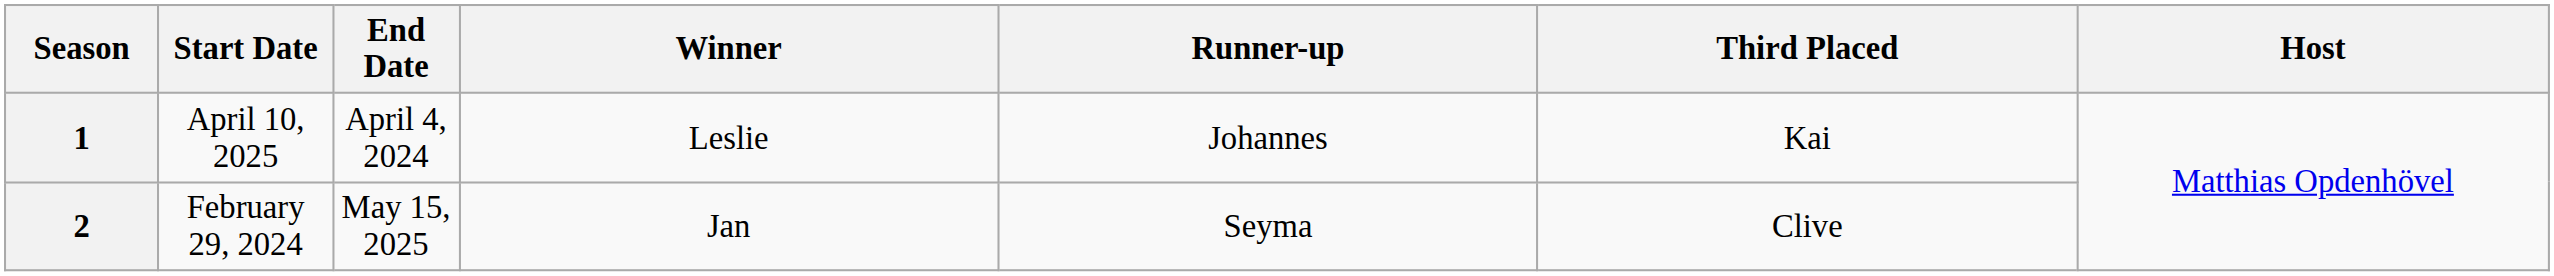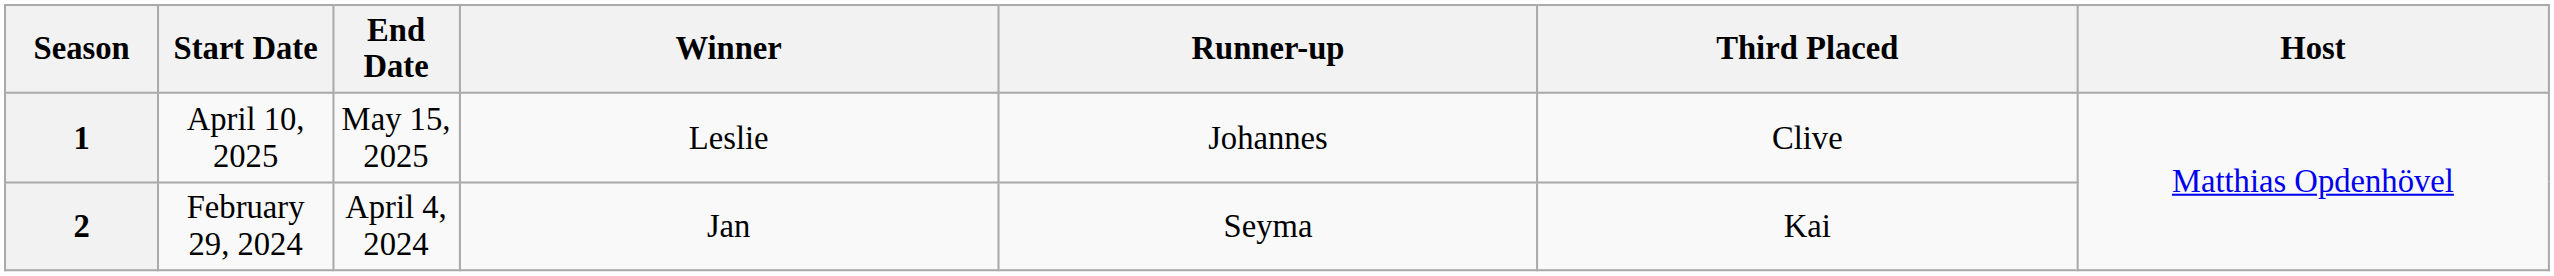1 | End Date: April 4, 2024 -> May 15, 2025
1 | Third Placed: Kai -> Clive
2 | End Date: May 15, 2025 -> April 4, 2024
2 | Third Placed: Clive -> Kai
